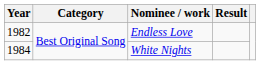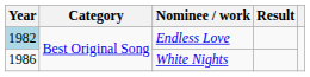Endless Love | Year: no background -> lightblue background
White Nights | Year: 1984 -> 1986
